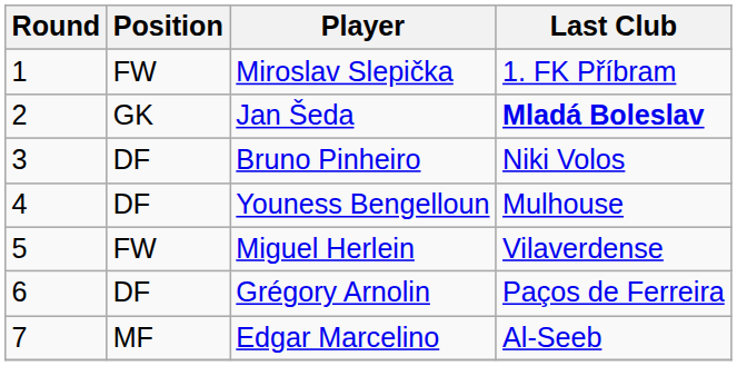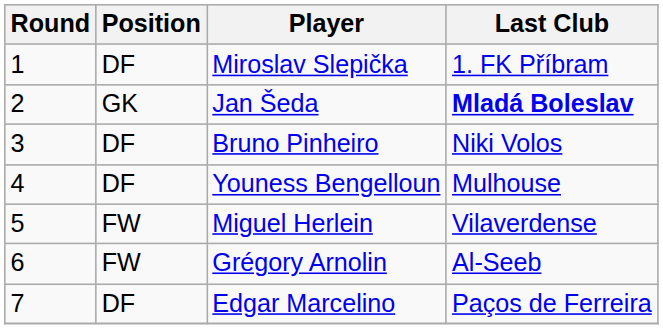Miroslav Slepička | Position: FW -> DF
Grégory Arnolin | Position: DF -> FW
Grégory Arnolin | Last Club: Paços de Ferreira -> Al-Seeb
Edgar Marcelino | Position: MF -> DF
Edgar Marcelino | Last Club: Al-Seeb -> Paços de Ferreira
